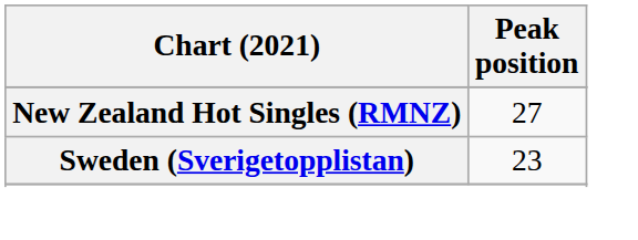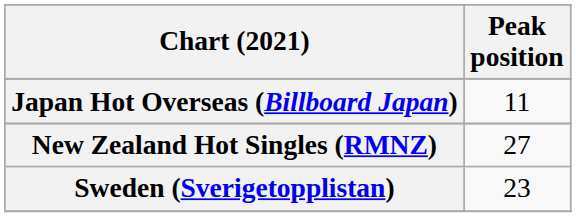+ row: Japan Hot Overseas (Billboard Japan) | 11
